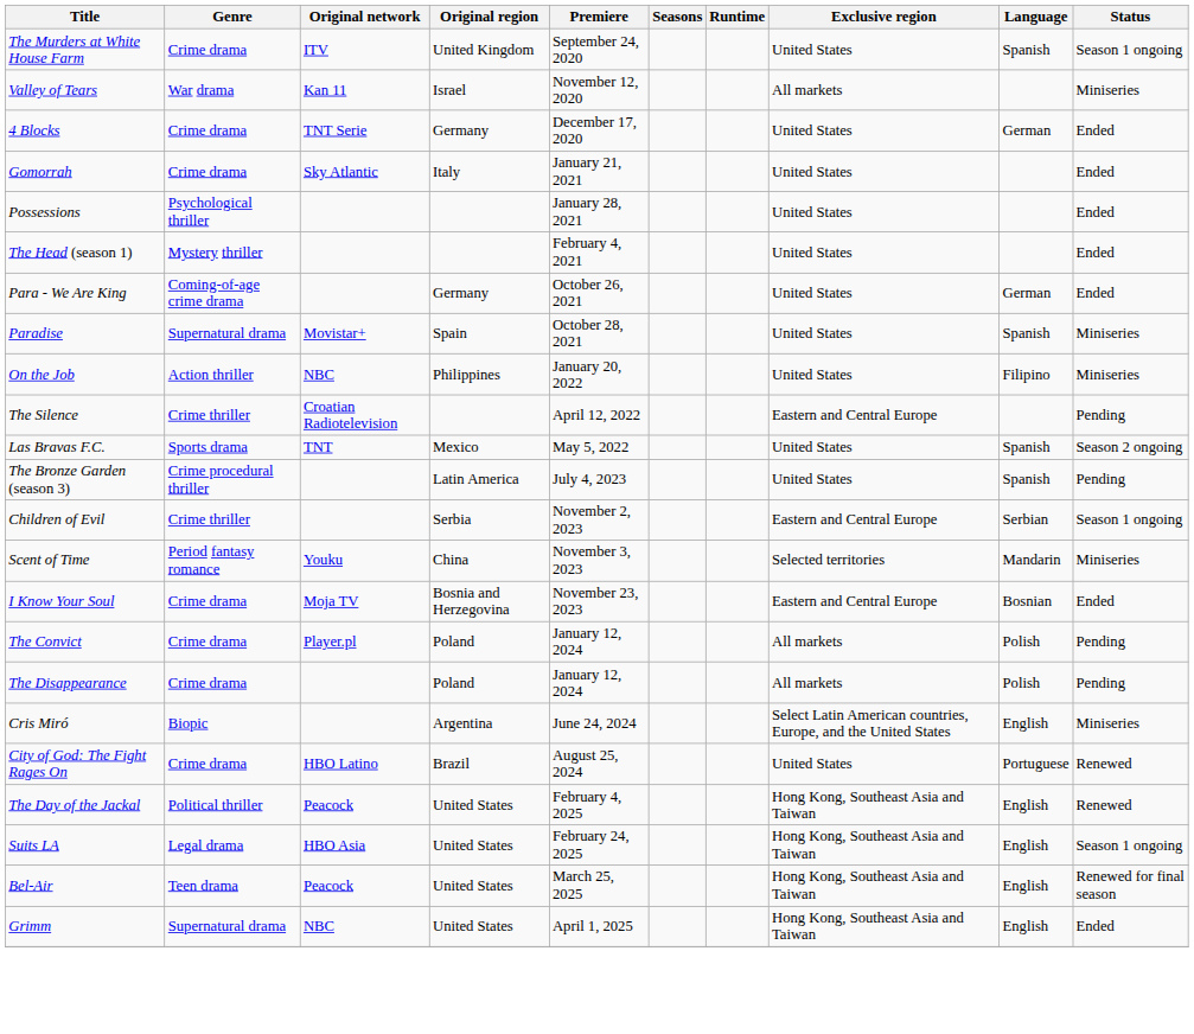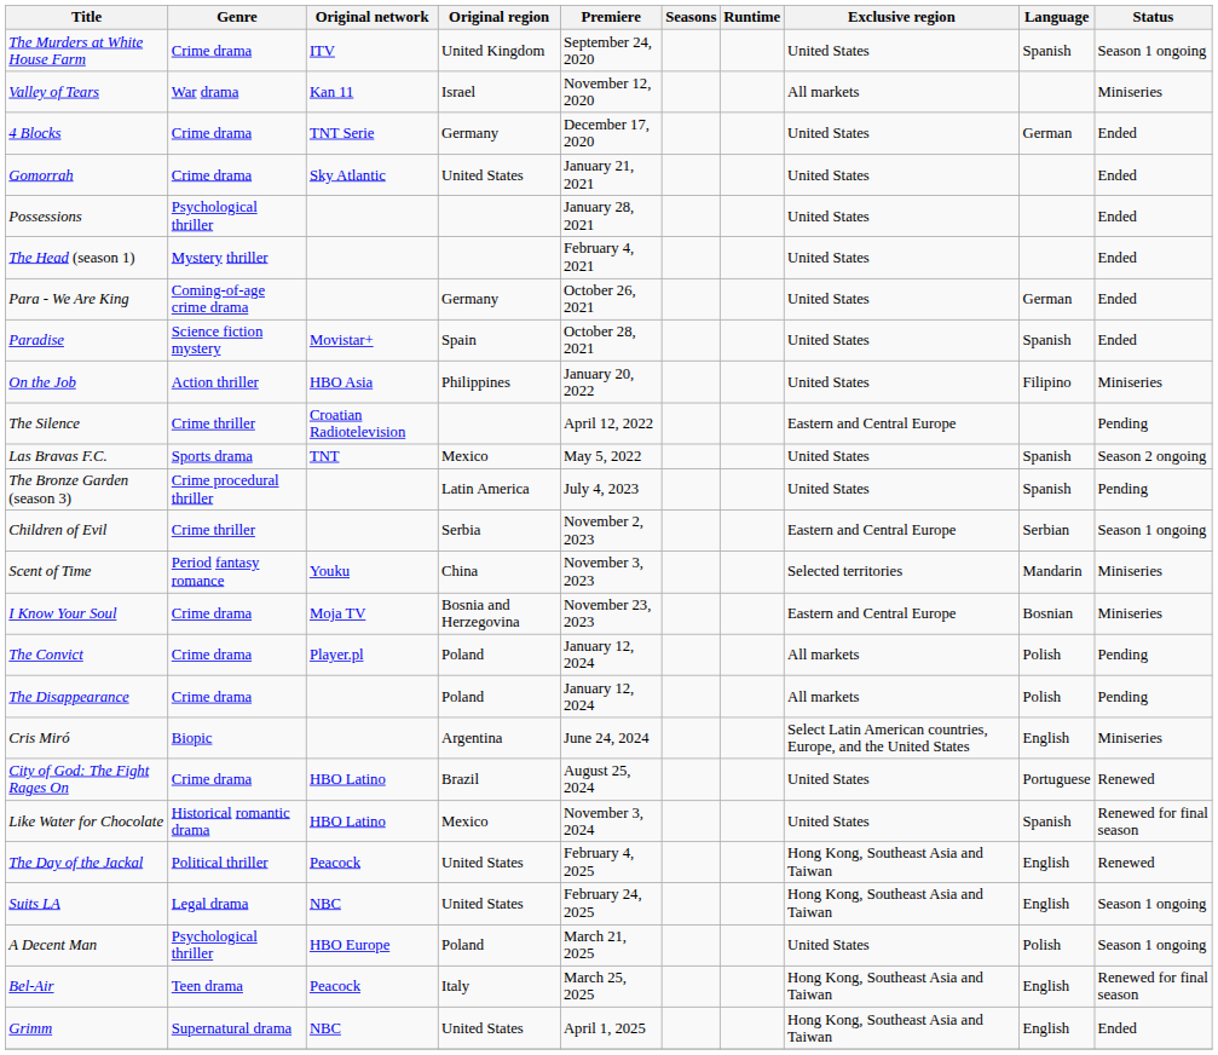Gomorrah | Original region: Italy -> United States
Paradise | Genre: Supernatural drama -> Science fiction mystery
Paradise | Status: Miniseries -> Ended
On the Job | Original network: NBC -> HBO Asia
I Know Your Soul | Status: Ended -> Miniseries
+ row: Like Water for Chocolate | Historical romantic drama | HBO Latino | Mexico | November 3, 2024 | United States | Spanish | Renewed for final season
Suits LA | Original network: HBO Asia -> NBC
+ row: A Decent Man | Psychological thriller | HBO Europe | Poland | March 21, 2025 | United States | Polish | Season 1 ongoing
Bel-Air | Original region: United States -> Italy
